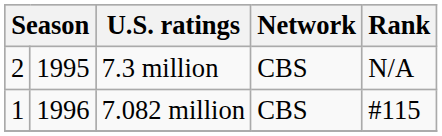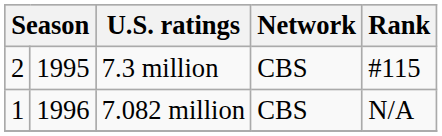7.3 million | Rank: N/A -> #115
7.082 million | Rank: #115 -> N/A
